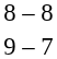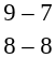rows swapped: 9 – 7 <-> 8 – 8
